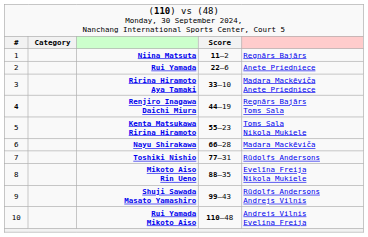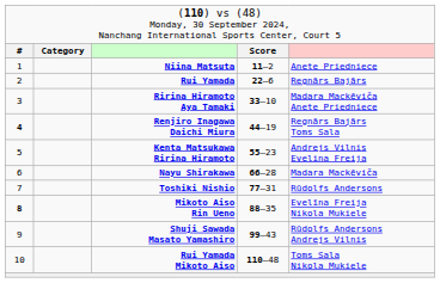Niina Matsuta | column 5: Regnārs Bajārs -> Anete Priedniece
Rui Yamada | column 5: Anete Priedniece -> Regnārs Bajārs
Kenta Matsukawa Ririna Hiramoto | column 5: Toms Sala Nikola Mukiele -> Andrejs Vilnis Evelina Freija
Mikoto Aiso Rin Ueno | column 1: normal -> bold
Rui Yamada Mikoto Aiso | column 5: Andrejs Vilnis Evelina Freija -> Toms Sala Nikola Mukiele
